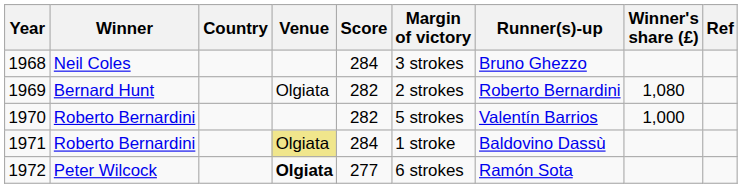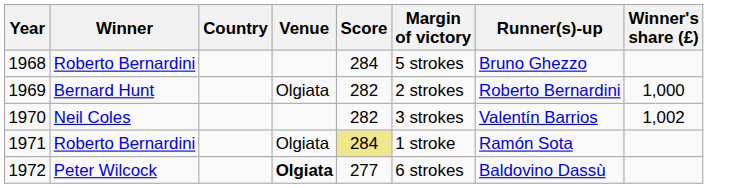- column: Ref
1968 | Winner: Neil Coles -> Roberto Bernardini
1968 | Margin of victory: 3 strokes -> 5 strokes
1969 | Winner's share (£): 1,080 -> 1,000
1970 | Winner: Roberto Bernardini -> Neil Coles
1970 | Margin of victory: 5 strokes -> 3 strokes
1970 | Winner's share (£): 1,000 -> 1,002
1971 | Venue: khaki background -> no background
1971 | Score: no background -> khaki background
1971 | Runner(s)-up: Baldovino Dassù -> Ramón Sota
1972 | Runner(s)-up: Ramón Sota -> Baldovino Dassù
